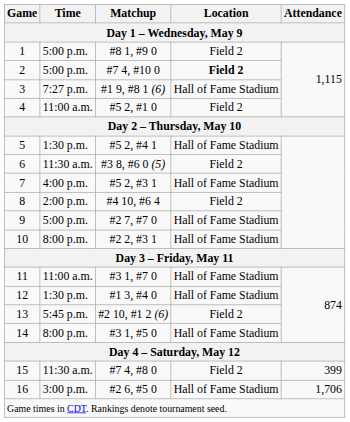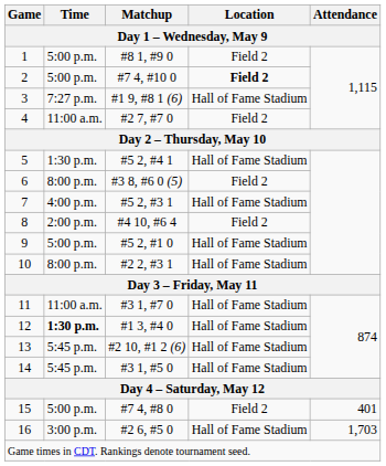4 | Matchup: #5 2, #1 0 -> #2 7, #7 0
6 | Time: 11:30 a.m. -> 8:00 p.m.
9 | Matchup: #2 7, #7 0 -> #5 2, #1 0
12 | Time: normal -> bold
13 | Location: Field 2 -> Hall of Fame Stadium
14 | Time: 8:00 p.m. -> 5:45 p.m.
15 | Time: 11:30 a.m. -> 5:00 p.m.
15 | Attendance: 399 -> 401
16 | Attendance: 1,706 -> 1,703
